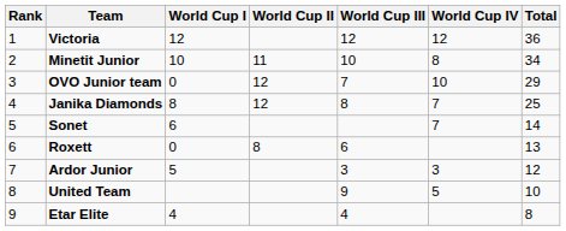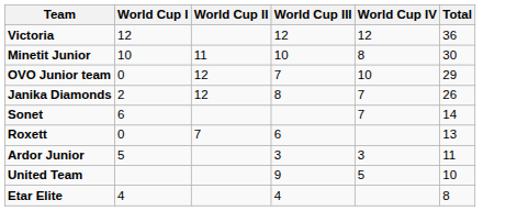- column: Rank | 1 | 2 | 3 | 4 | 5 | 6 | 7 | 8 | 9
Minetit Junior | Total: 34 -> 30
Janika Diamonds | World Cup I: 8 -> 2
Janika Diamonds | Total: 25 -> 26
Roxett | World Cup II: 8 -> 7
Ardor Junior | Total: 12 -> 11
